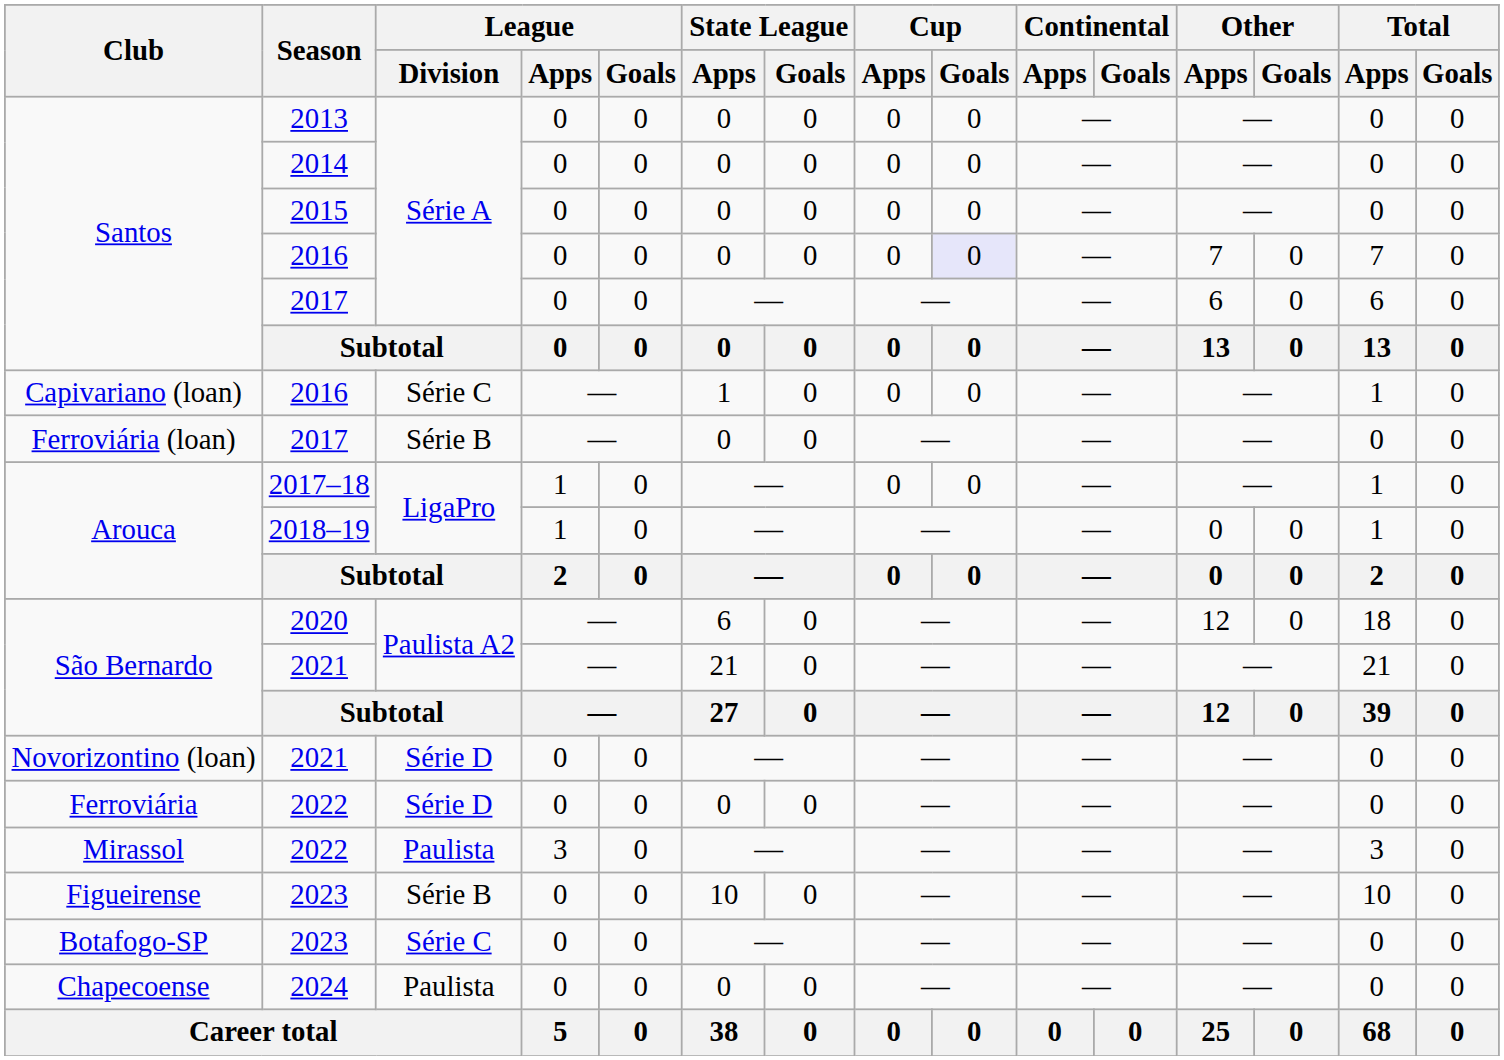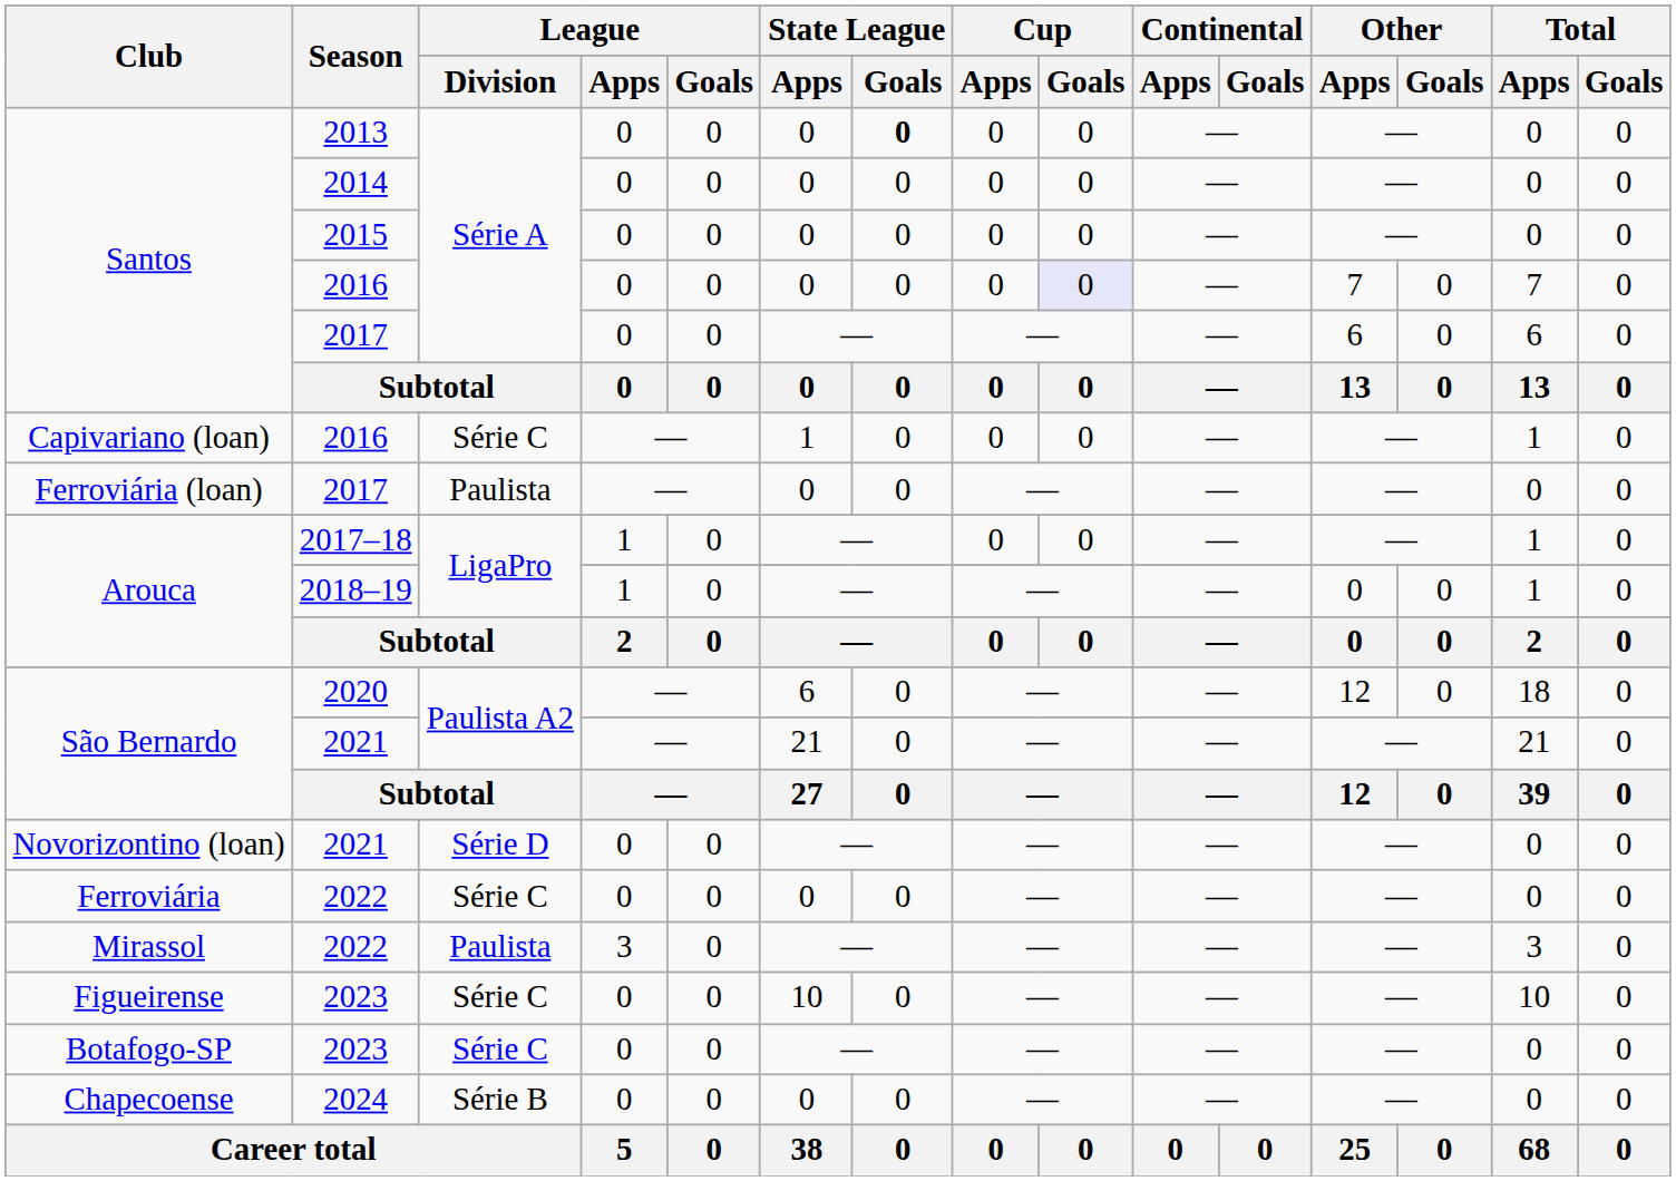2013 | State League / Goals: normal -> bold
Ferroviária (loan) / 2017 | League / Division: Série B -> Paulista
Ferroviária / 2022 | League / Division: Série D -> Série C
Figueirense / 2023 | League / Division: Série B -> Série C
2024 | League / Division: Paulista -> Série B
